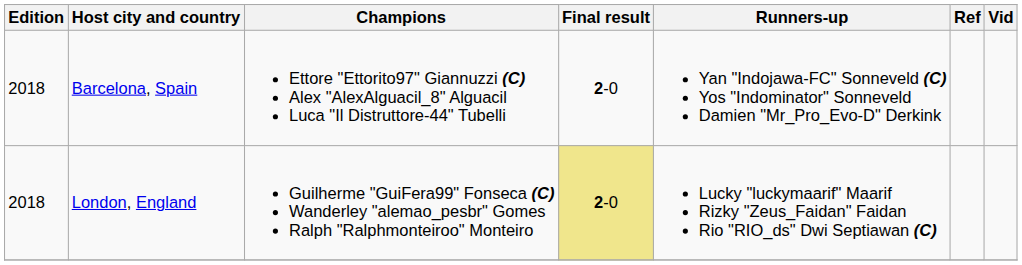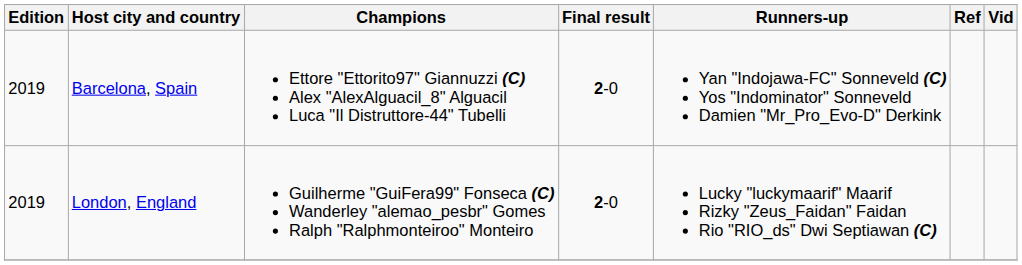Barcelona, Spain | Edition: 2018 -> 2019
London, England | Edition: 2018 -> 2019
London, England | Final result: khaki background -> no background
